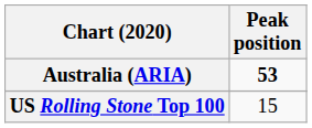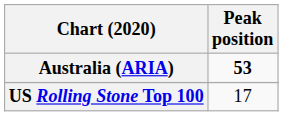US Rolling Stone Top 100 | Peak position: 15 -> 17
